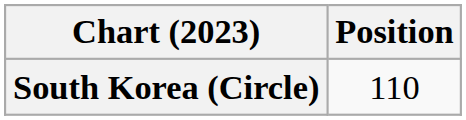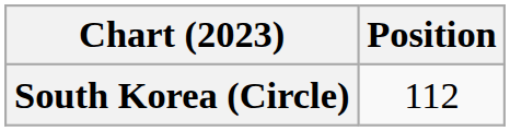South Korea (Circle) | Position: 110 -> 112
